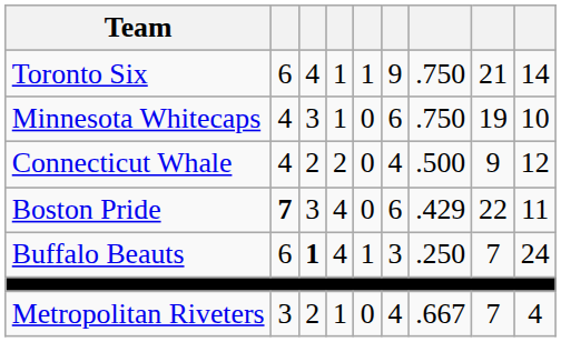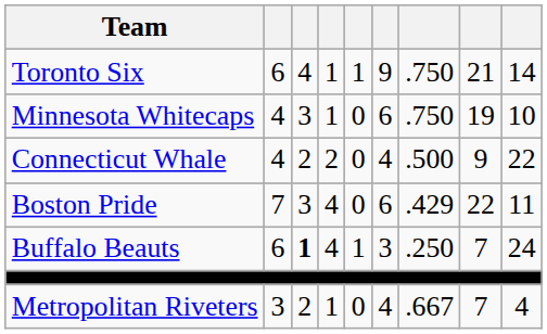Connecticut Whale | column 9: 12 -> 22
Boston Pride | column 2: bold -> normal
